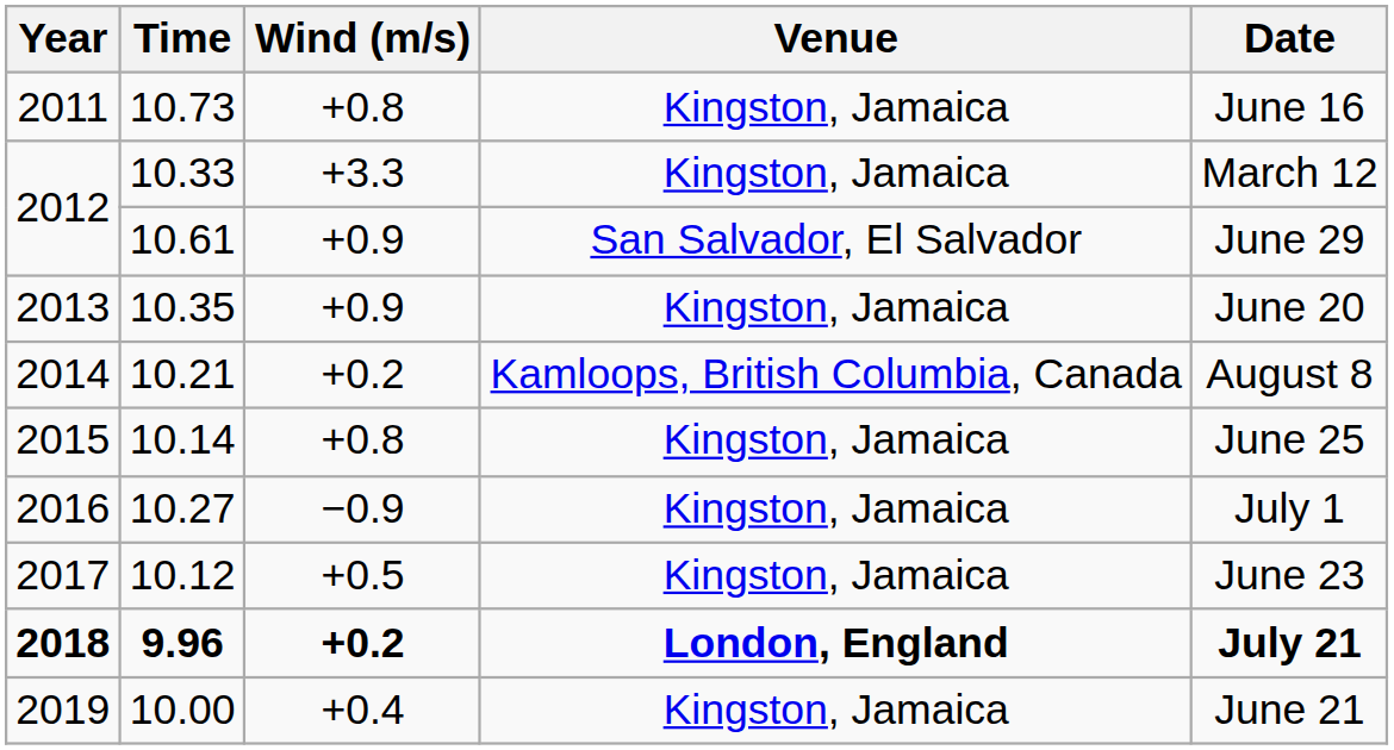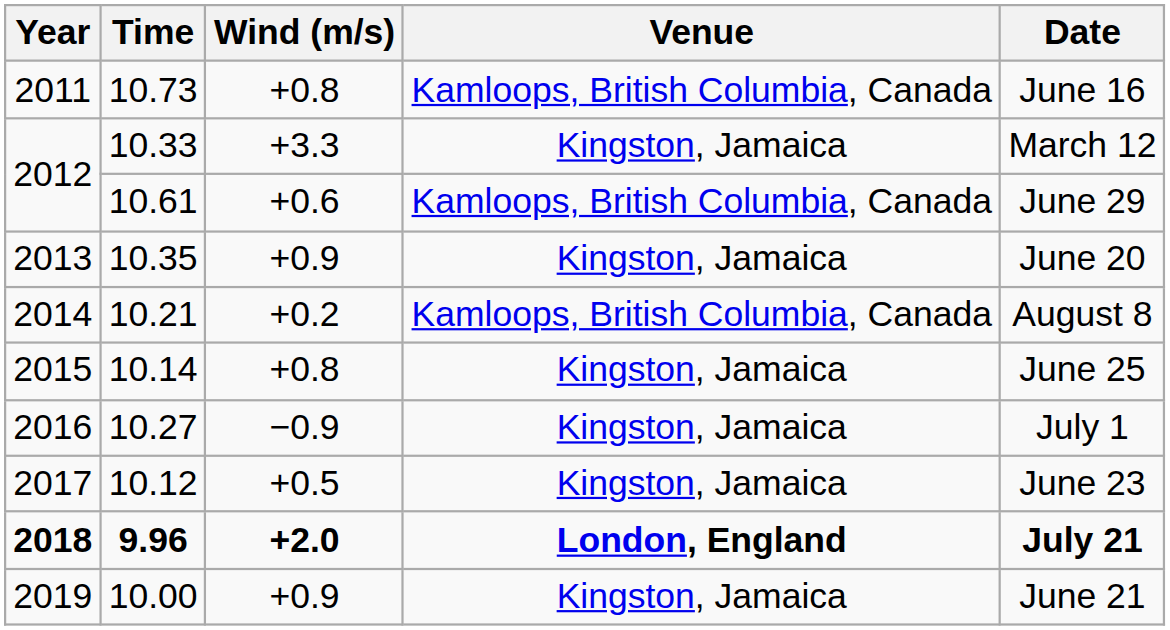10.73 | Venue: Kingston, Jamaica -> Kamloops, British Columbia, Canada
10.61 | Wind (m/s): +0.9 -> +0.6
10.61 | Venue: San Salvador, El Salvador -> Kamloops, British Columbia, Canada
9.96 | Wind (m/s): +0.2 -> +2.0
10.00 | Wind (m/s): +0.4 -> +0.9
